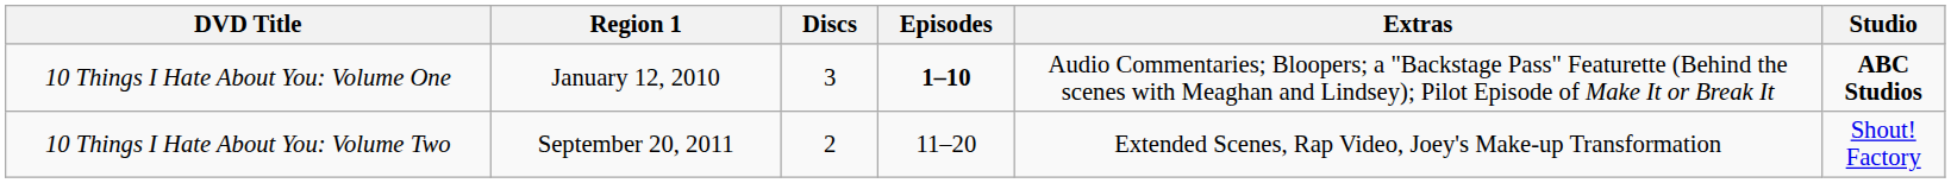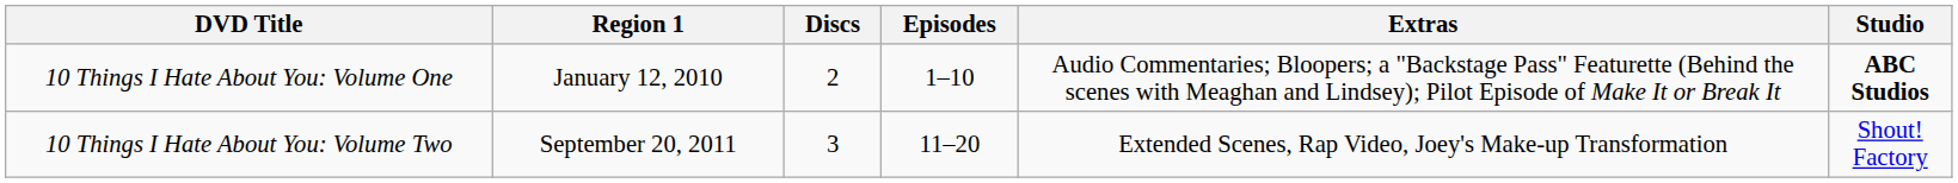10 Things I Hate About You: Volume One | Discs: 3 -> 2
10 Things I Hate About You: Volume One | Episodes: bold -> normal
10 Things I Hate About You: Volume Two | Discs: 2 -> 3
